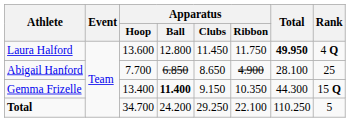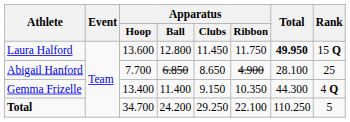Laura Halford | Rank: 4 Q -> 15 Q
Gemma Frizelle | Apparatus / Ball: bold -> normal
Gemma Frizelle | Rank: 15 Q -> 4 Q
